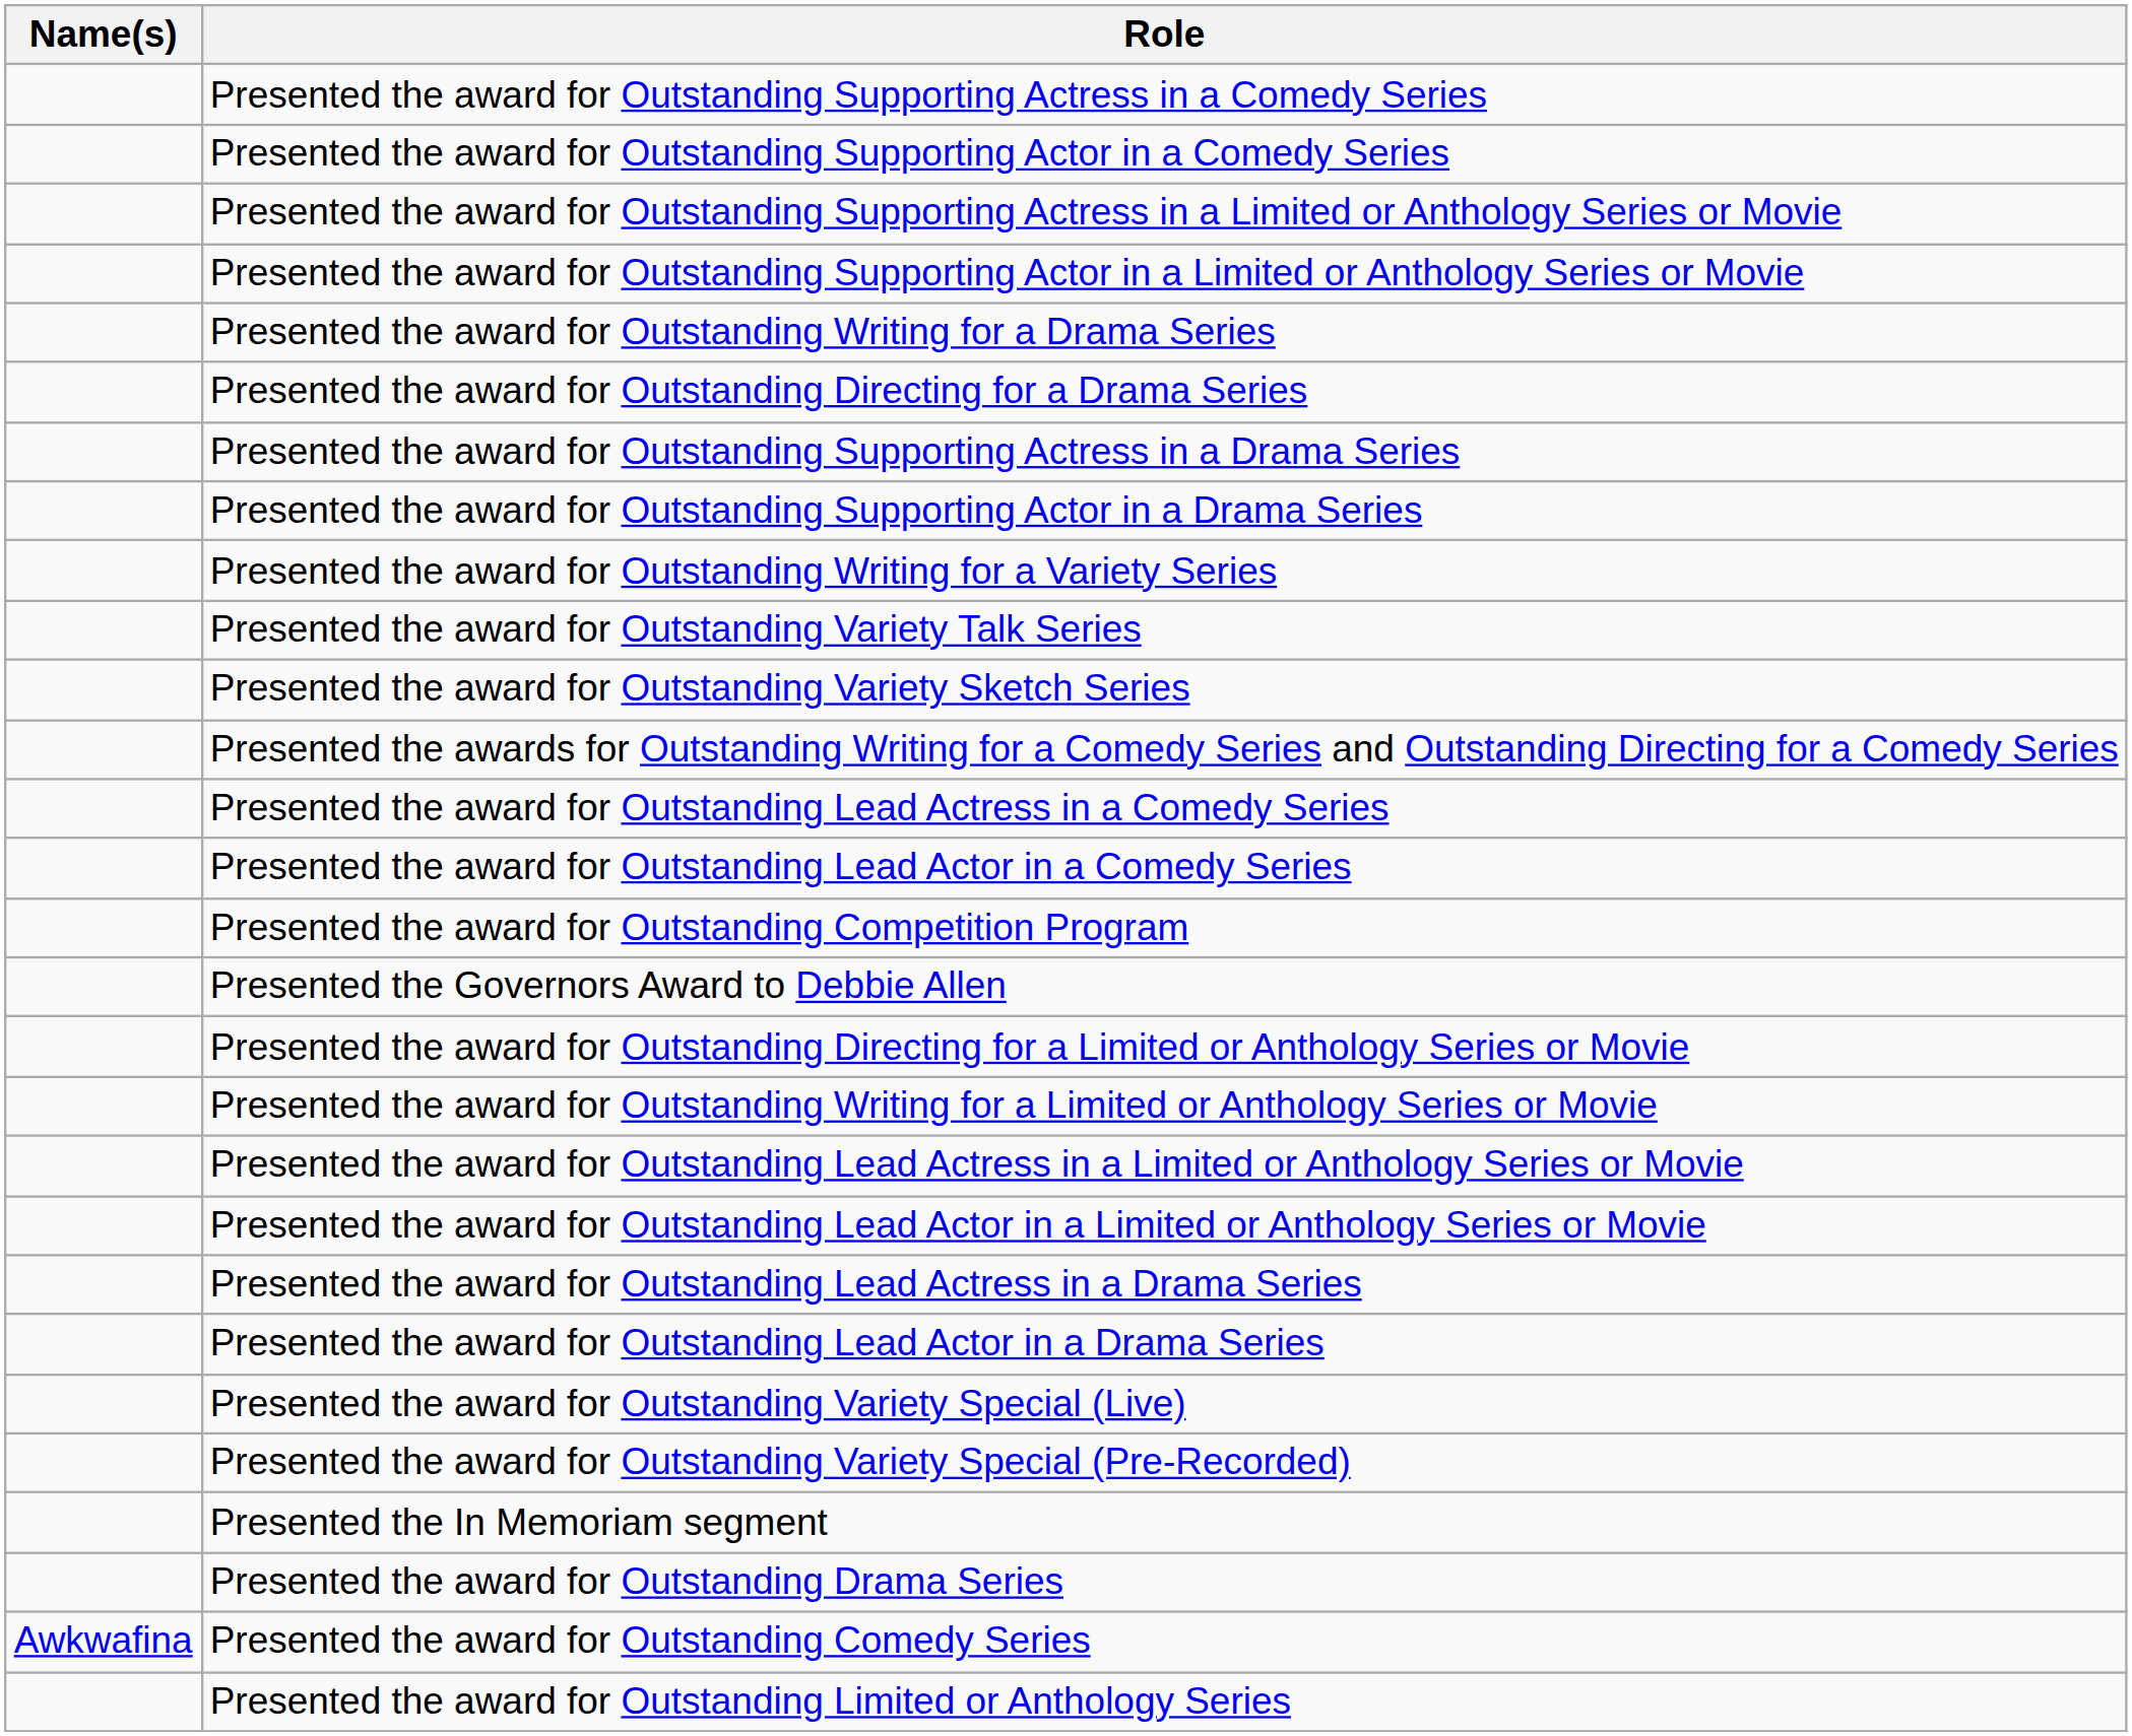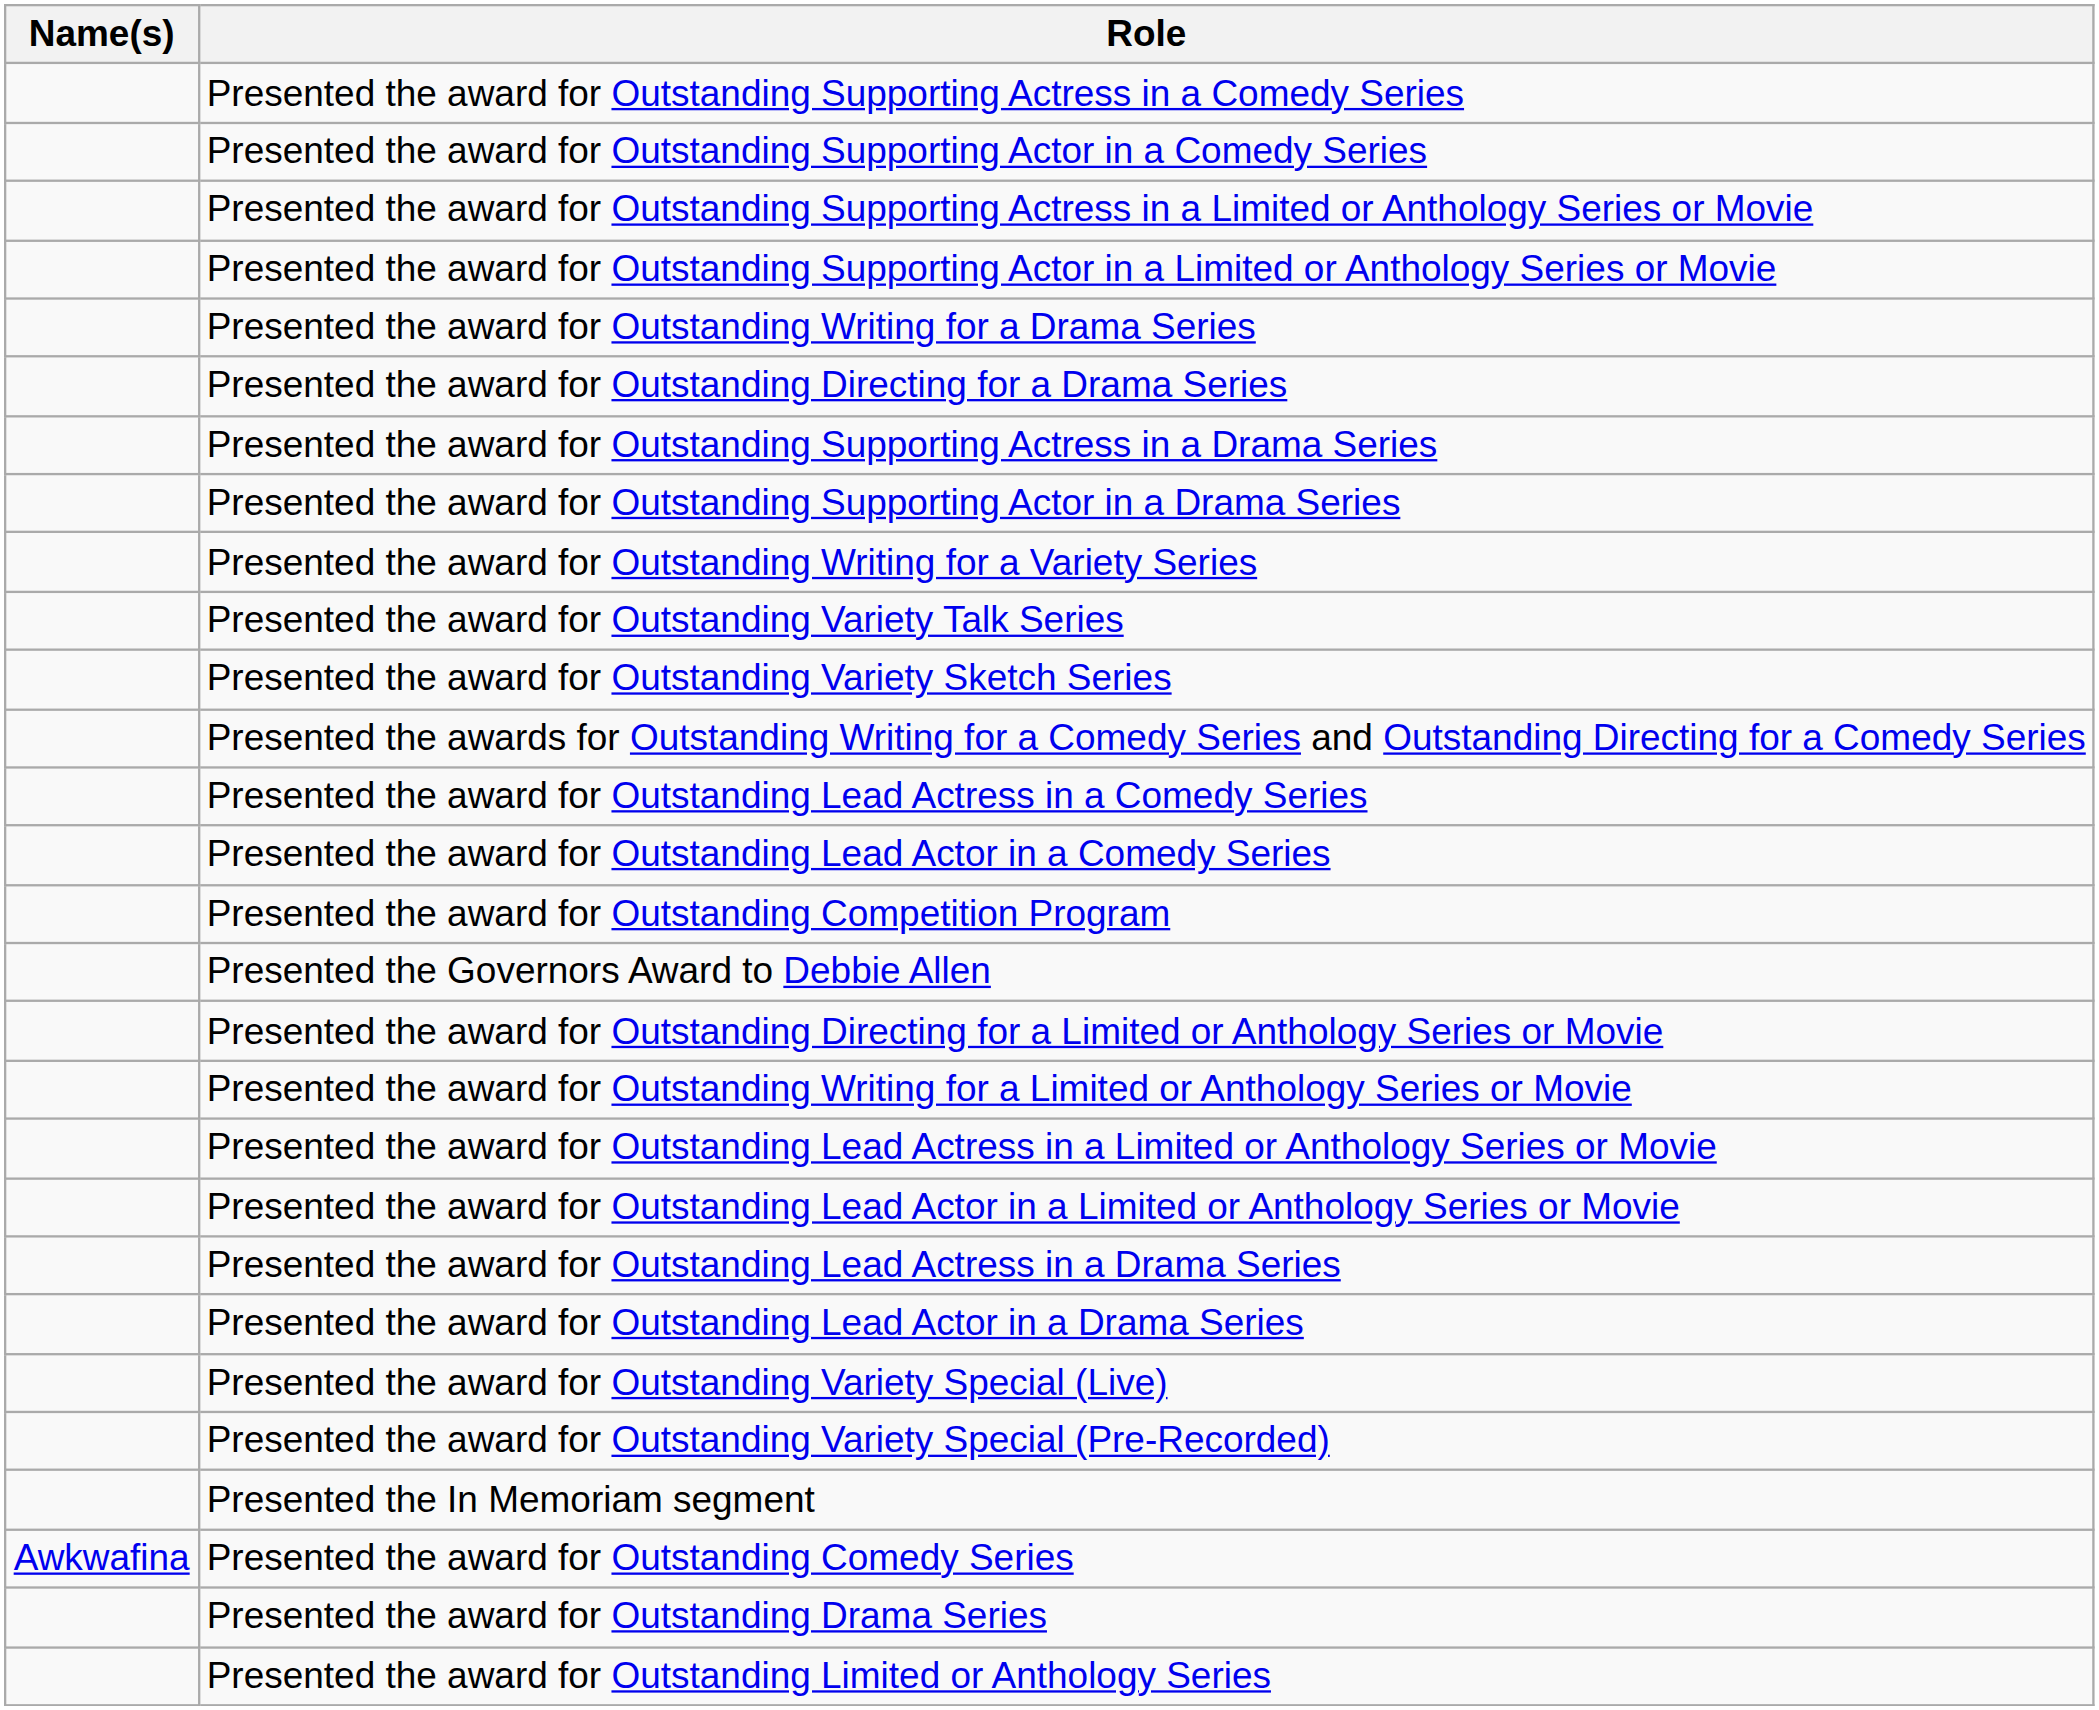rows swapped: Presented the award for Outstanding Comedy Series <-> Presented the award for Outstanding Drama Series
